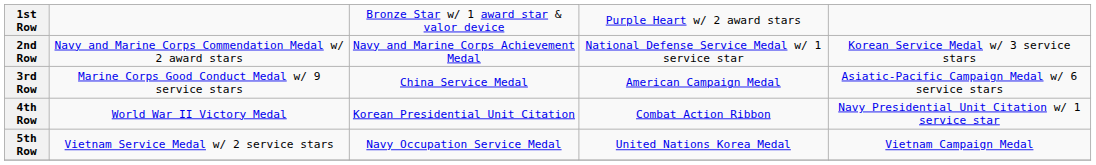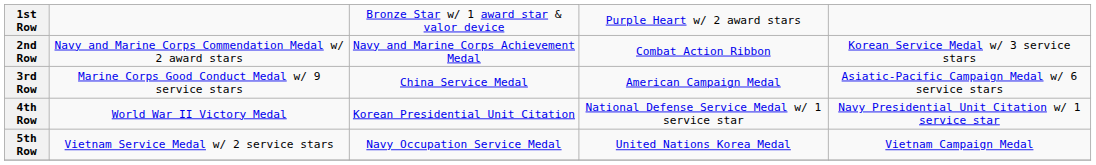2nd Row | column 4: National Defense Service Medal w/ 1 service star -> Combat Action Ribbon
4th Row | column 4: Combat Action Ribbon -> National Defense Service Medal w/ 1 service star
